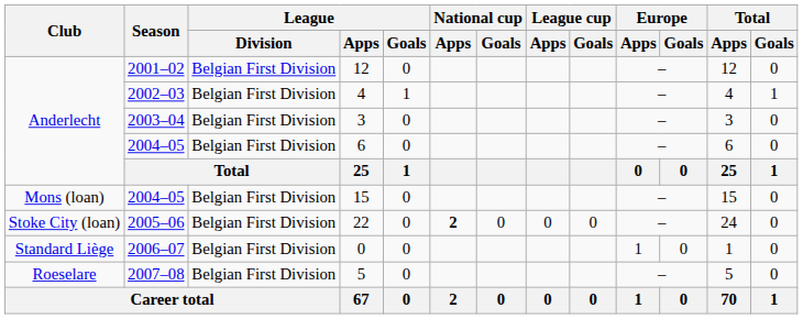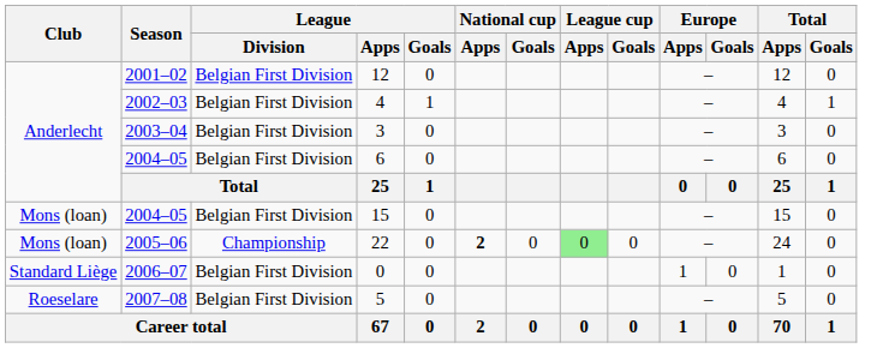22 | Club: Stoke City (loan) -> Mons (loan)
22 | League / Division: Belgian First Division -> Championship
22 | League cup / Apps: no background -> lightgreen background
